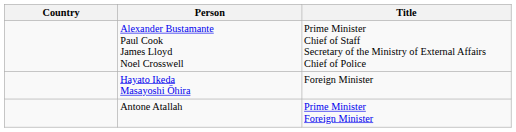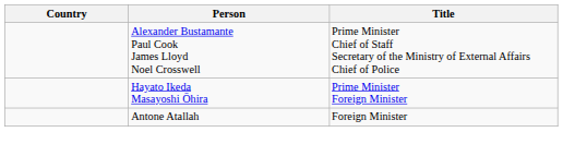Hayato Ikeda Masayoshi Ōhira | Title: Foreign Minister -> Prime Minister Foreign Minister
Antone Atallah | Title: Prime Minister Foreign Minister -> Foreign Minister
